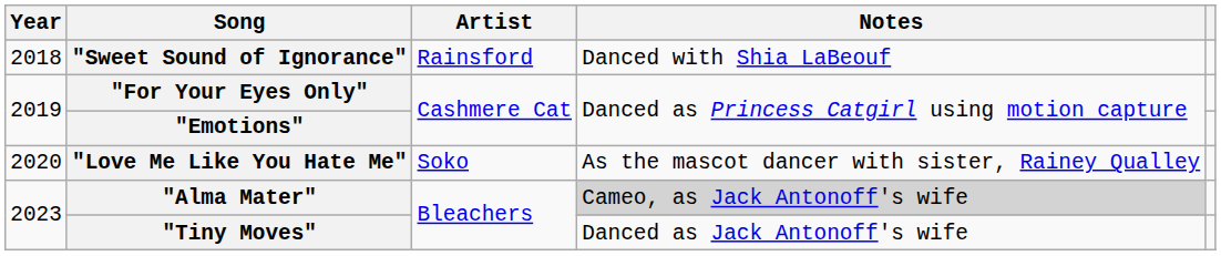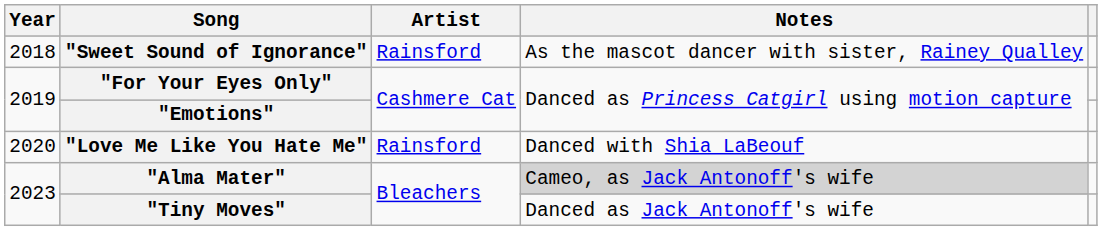"Sweet Sound of Ignorance" | Notes: Danced with Shia LaBeouf -> As the mascot dancer with sister, Rainey Qualley
"Love Me Like You Hate Me" | Artist: Soko -> Rainsford
"Love Me Like You Hate Me" | Notes: As the mascot dancer with sister, Rainey Qualley -> Danced with Shia LaBeouf
